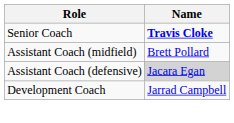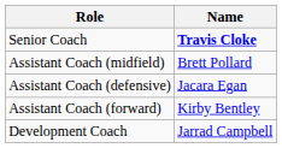Assistant Coach (defensive) | Name: lightgrey background -> no background
+ row: Assistant Coach (forward) | Kirby Bentley
